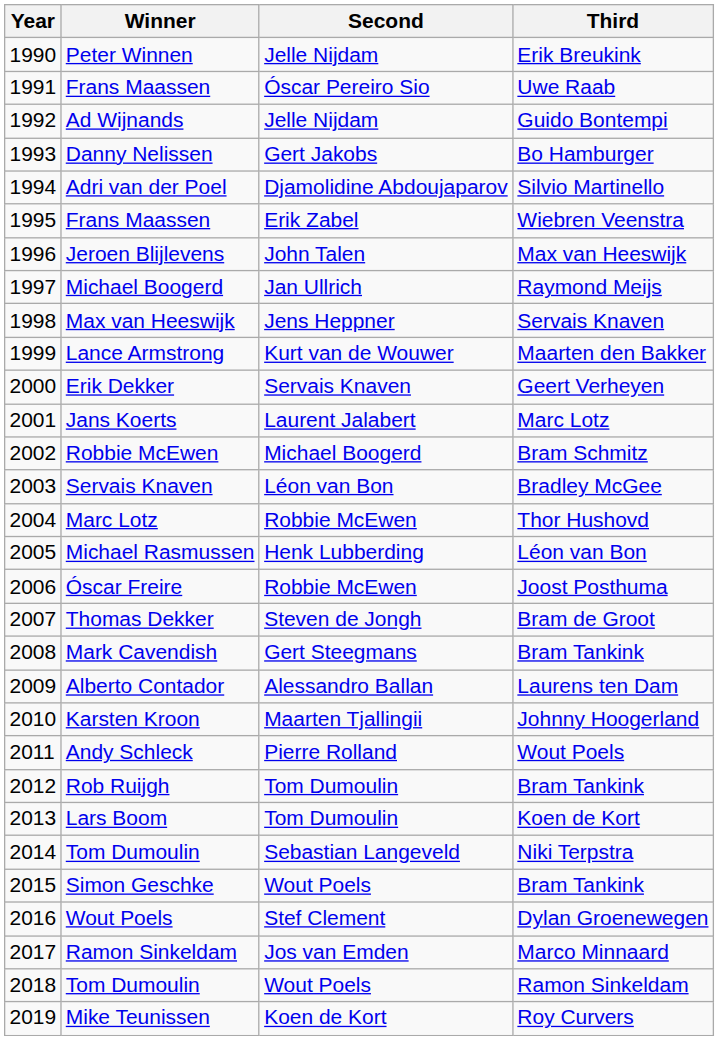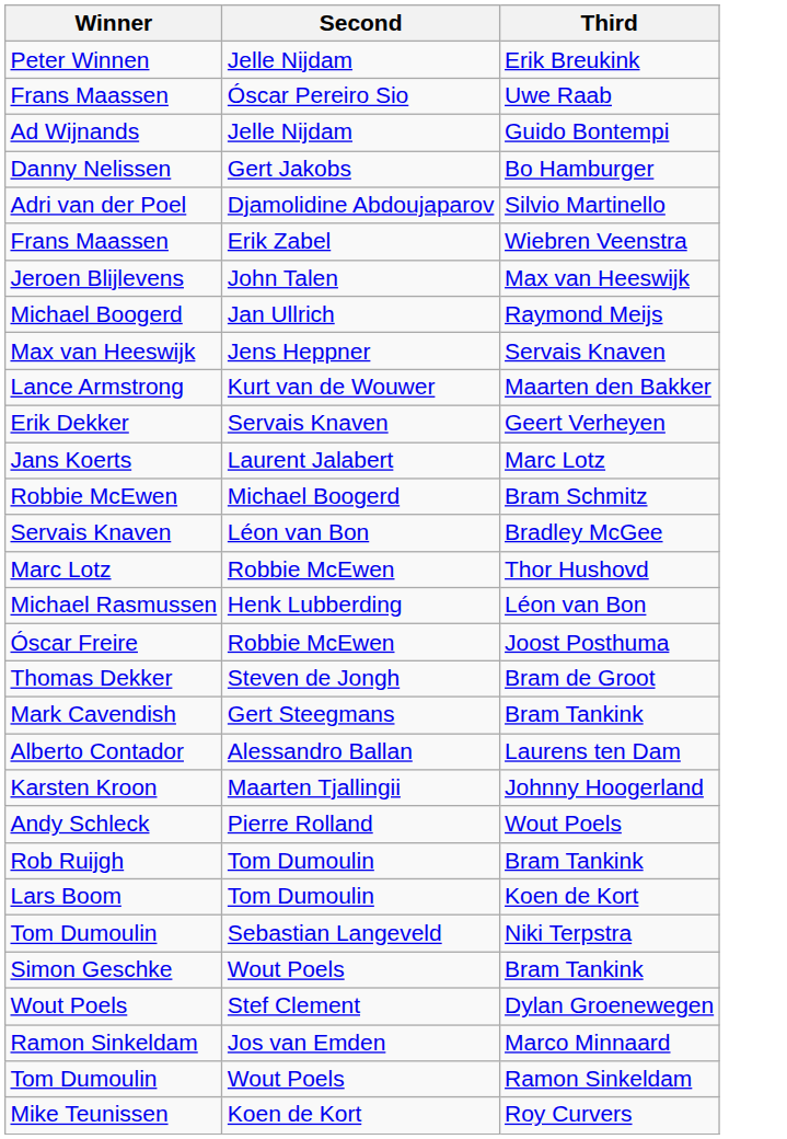- column: Year | 1990 | 1991 | 1992 | 1993 | 1994 | 1995 | 1996 | 1997 | 1998 | 1999 | 2000 | 2001 | 2002 | 2003 | 2004 | 2005 | 2006 | 2007 | 2008 | 2009 | 2010 | 2011 | 2012 | 2013 | 2014 | 2015 | 2016 | 2017 | 2018 | 2019
